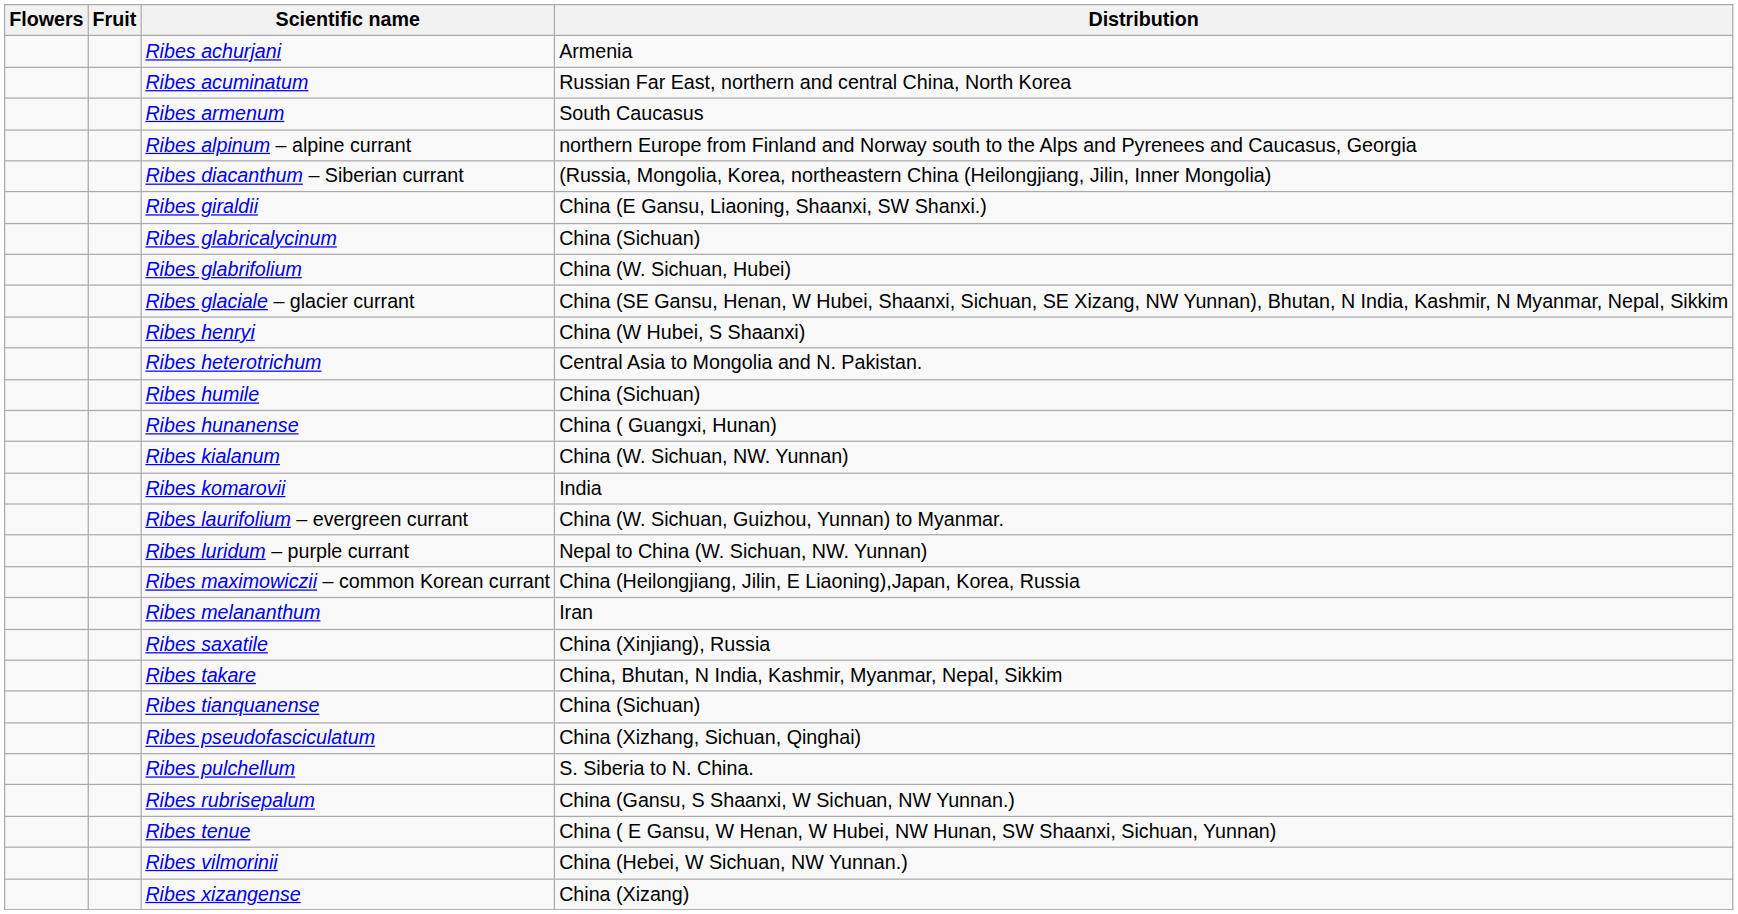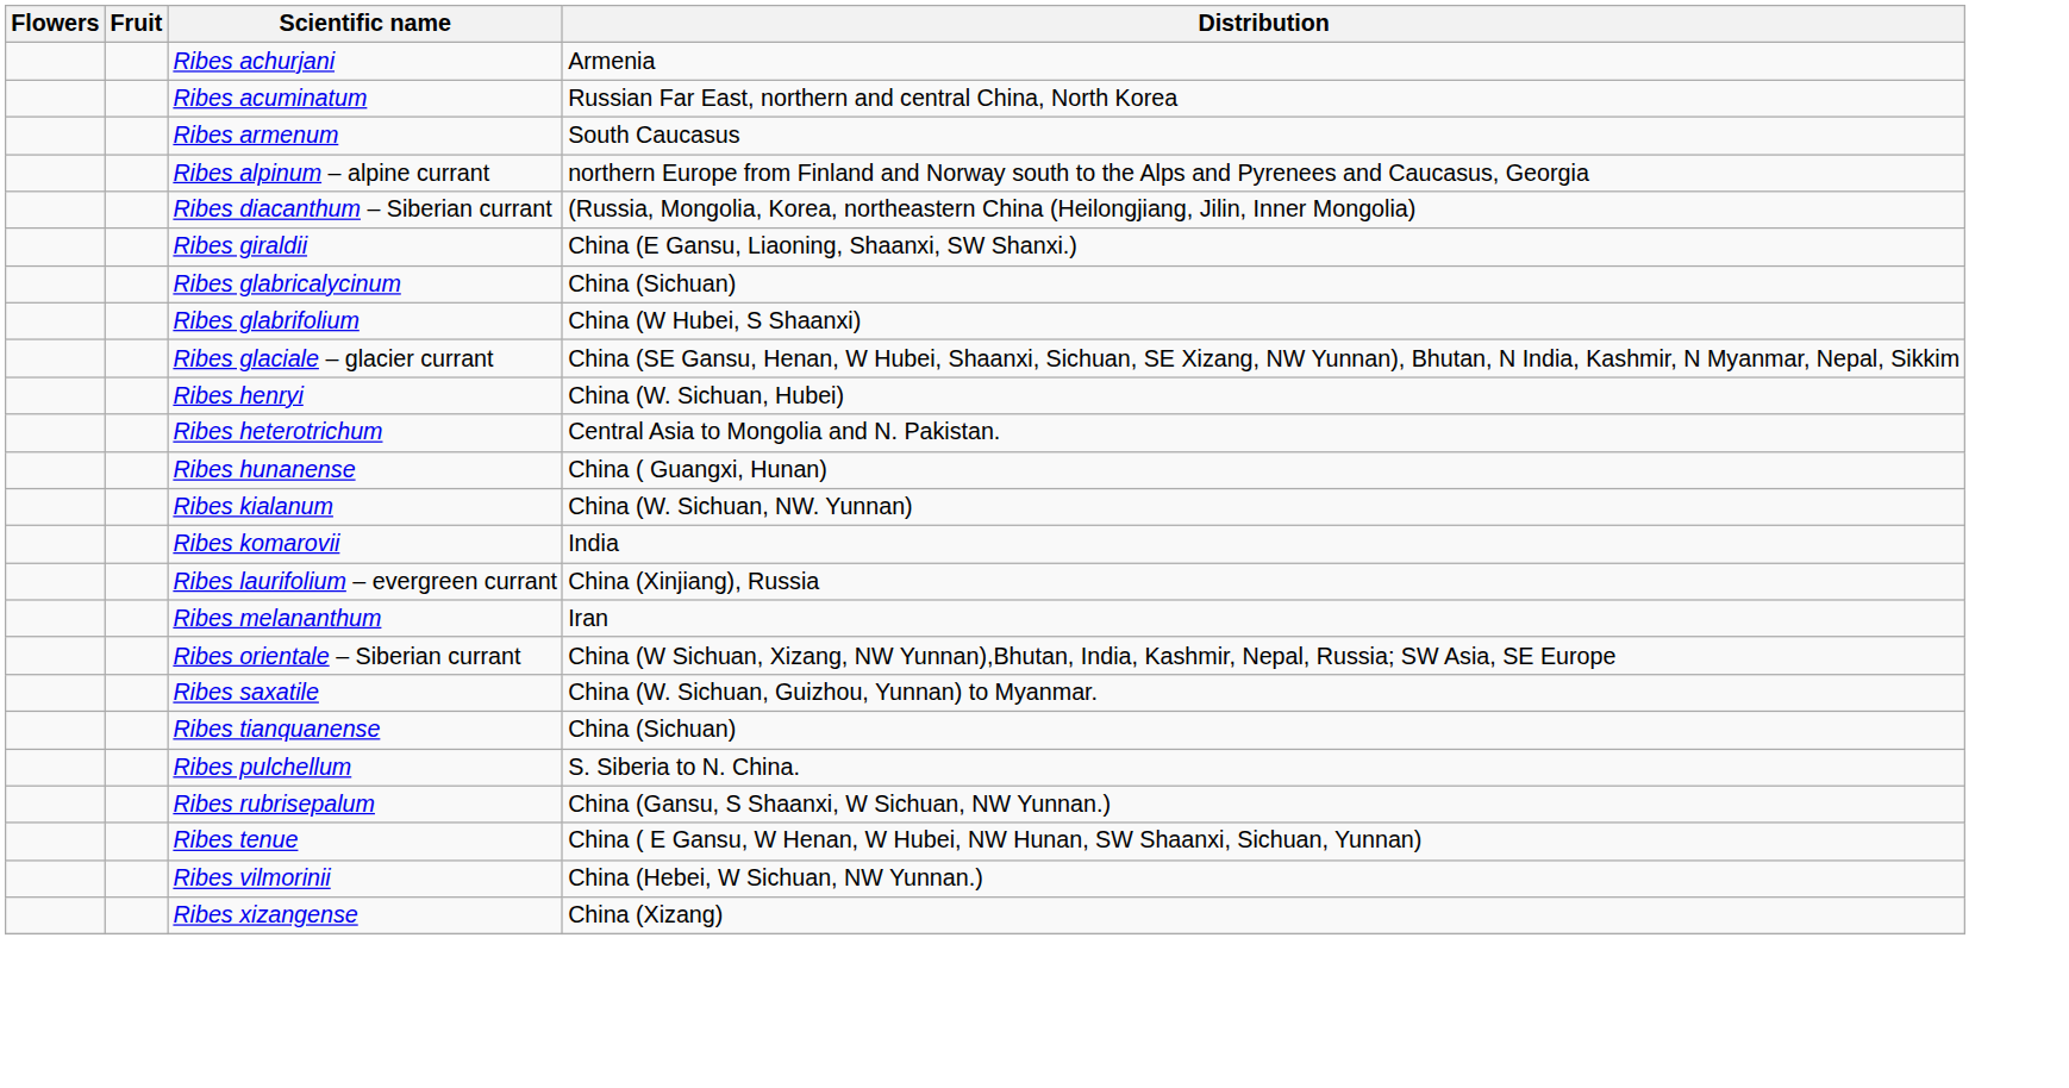Ribes glabrifolium | Distribution: China (W. Sichuan, Hubei) -> China (W Hubei, S Shaanxi)
Ribes henryi | Distribution: China (W Hubei, S Shaanxi) -> China (W. Sichuan, Hubei)
- row: Ribes humile | China (Sichuan)
Ribes laurifolium – evergreen currant | Distribution: China (W. Sichuan, Guizhou, Yunnan) to Myanmar. -> China (Xinjiang), Russia
- row: Ribes luridum – purple currant | Nepal to China (W. Sichuan, NW. Yunnan)
- row: Ribes maximowiczii – common Korean currant | China (Heilongjiang, Jilin, E Liaoning),Japan, Korea, Russia
+ row: Ribes orientale – Siberian currant | China (W Sichuan, Xizang, NW Yunnan),Bhutan, India, Kashmir, Nepal, Russia; SW Asia, SE Europe
Ribes saxatile | Distribution: China (Xinjiang), Russia -> China (W. Sichuan, Guizhou, Yunnan) to Myanmar.
- row: Ribes takare | China, Bhutan, N India, Kashmir, Myanmar, Nepal, Sikkim
- row: Ribes pseudofasciculatum | China (Xizhang, Sichuan, Qinghai)
